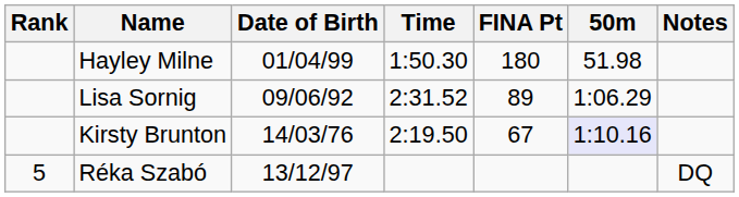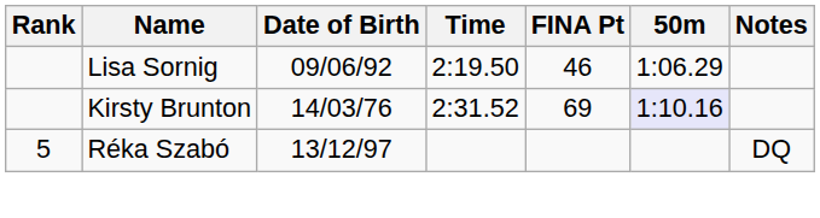- row: Hayley Milne | 01/04/99 | 1:50.30 | 180 | 51.98
Lisa Sornig | Time: 2:31.52 -> 2:19.50
Lisa Sornig | FINA Pt: 89 -> 46
Kirsty Brunton | Time: 2:19.50 -> 2:31.52
Kirsty Brunton | FINA Pt: 67 -> 69
